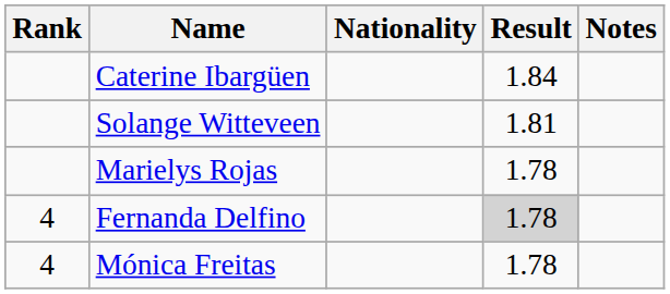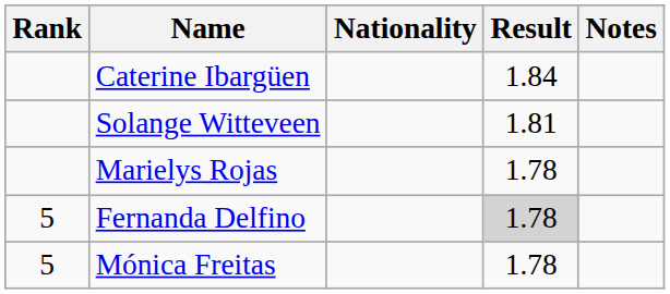Fernanda Delfino | Rank: 4 -> 5
Mónica Freitas | Rank: 4 -> 5
